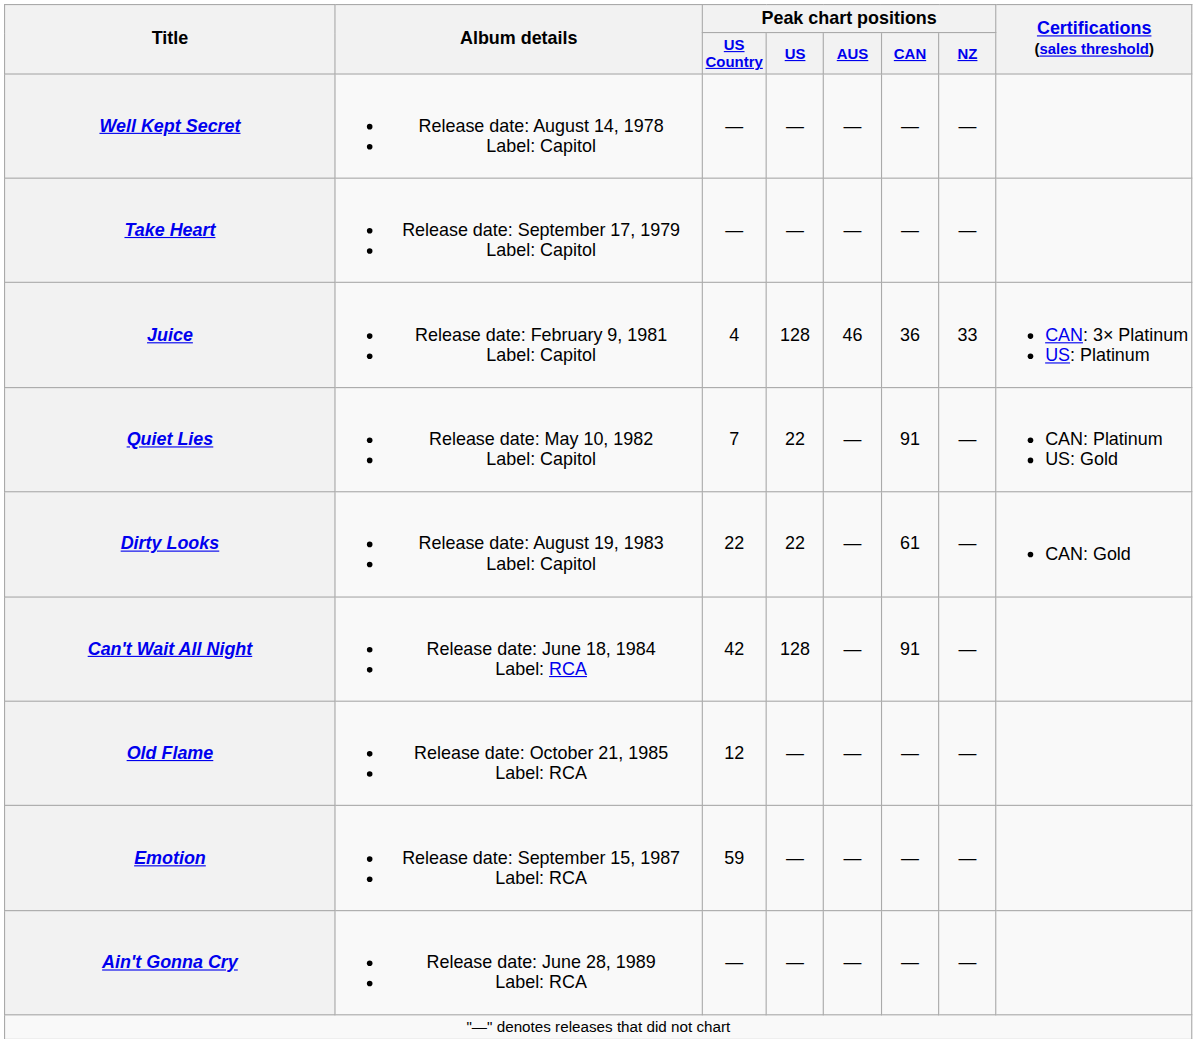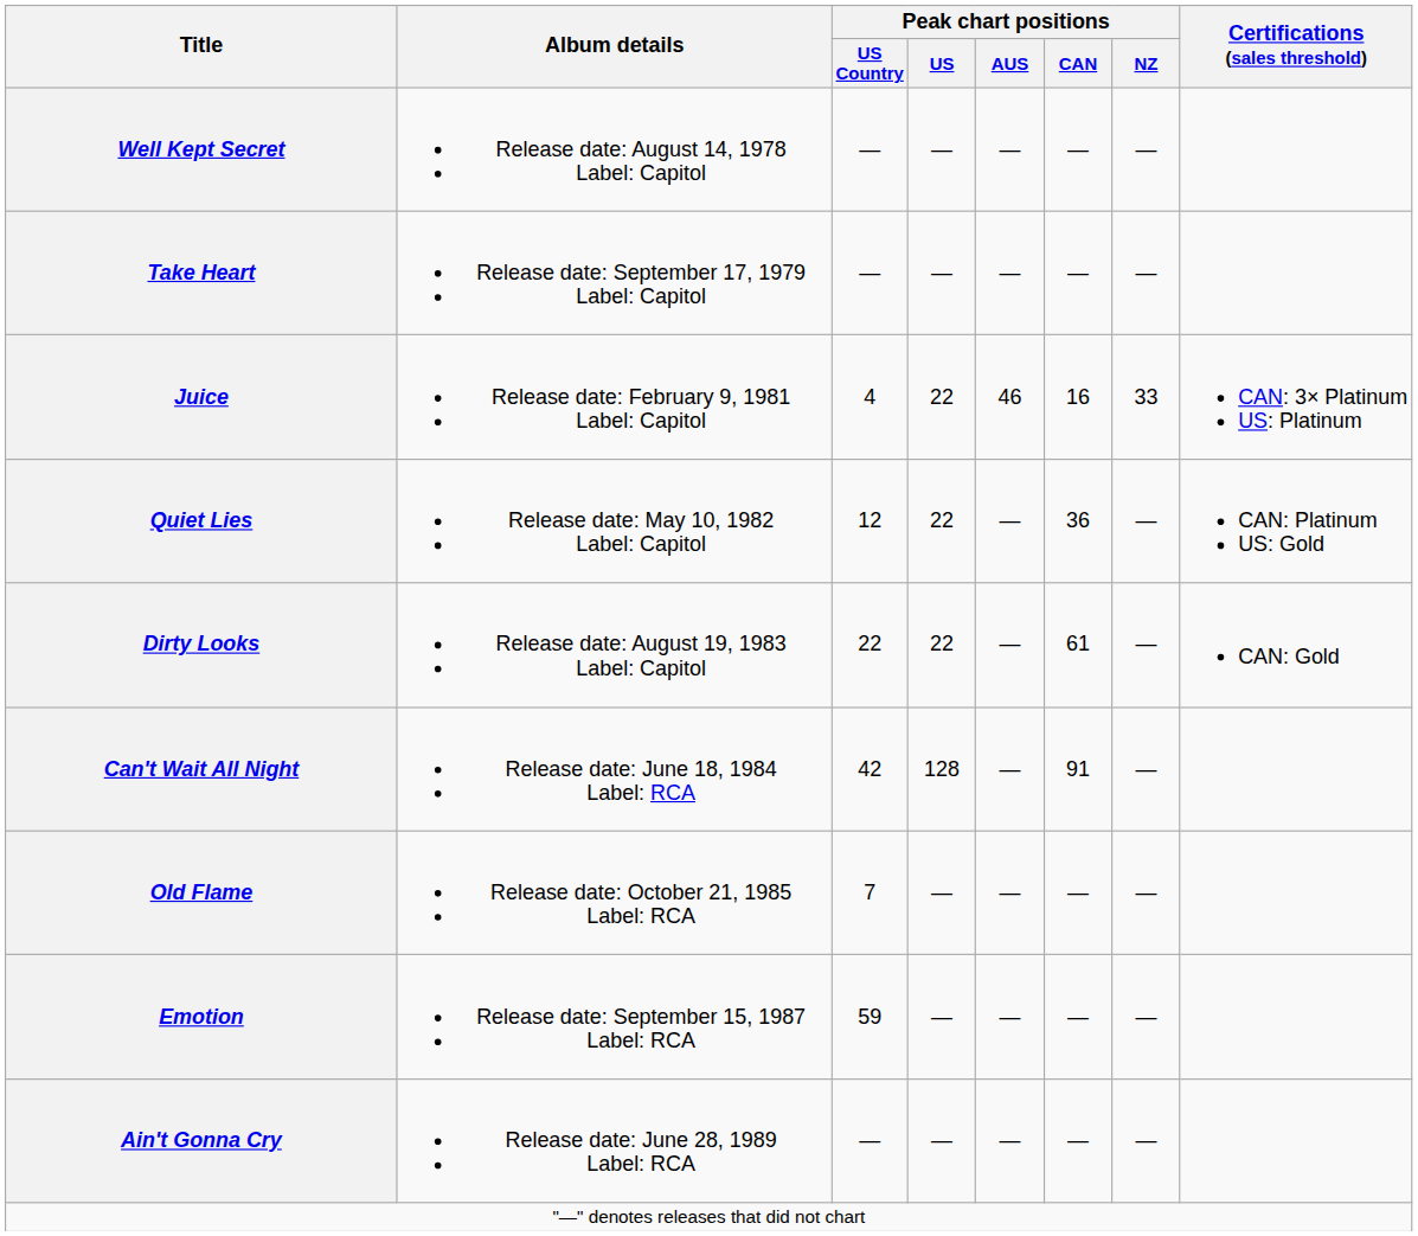Juice | Peak chart positions / US: 128 -> 22
Juice | Peak chart positions / CAN: 36 -> 16
Quiet Lies | Peak chart positions / US Country: 7 -> 12
Quiet Lies | Peak chart positions / CAN: 91 -> 36
Old Flame | Peak chart positions / US Country: 12 -> 7
